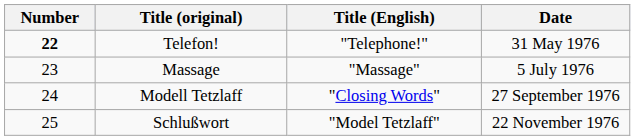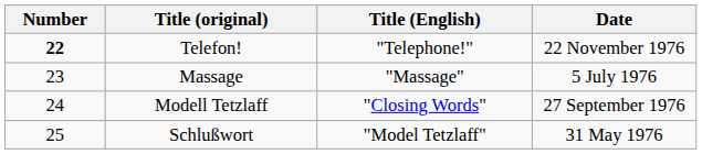Telefon! | Date: 31 May 1976 -> 22 November 1976
Schlußwort | Date: 22 November 1976 -> 31 May 1976
